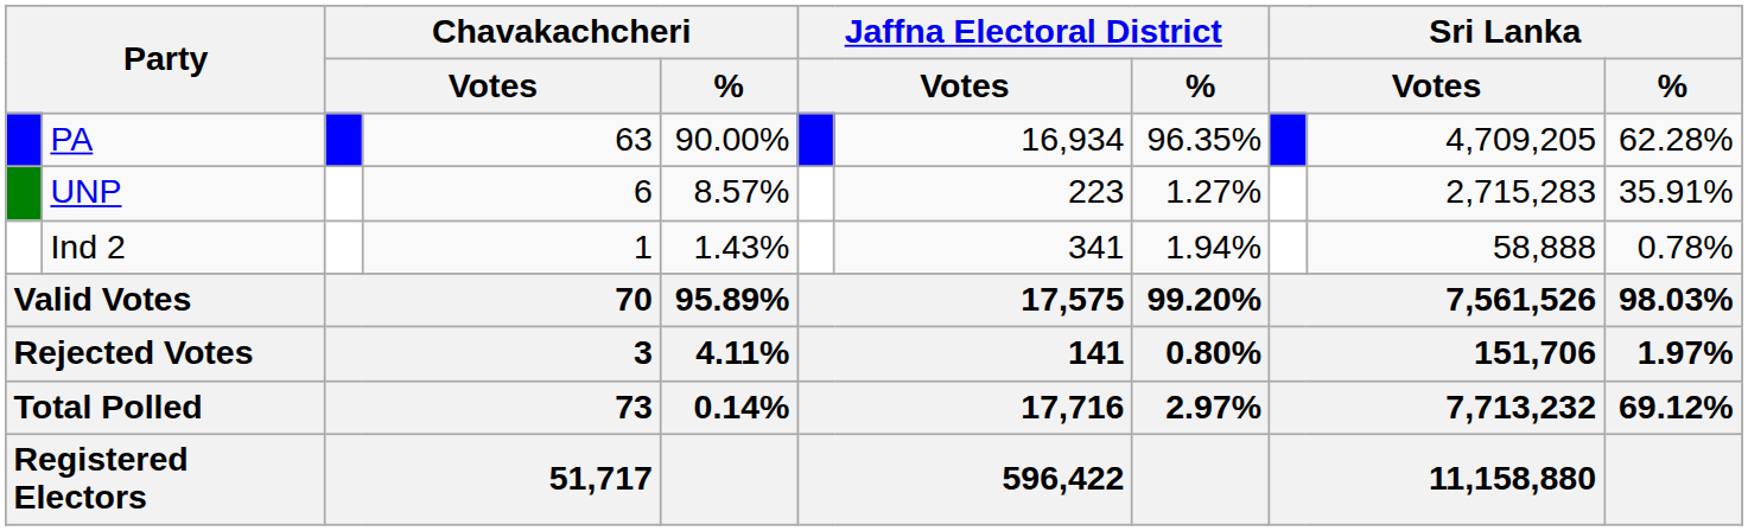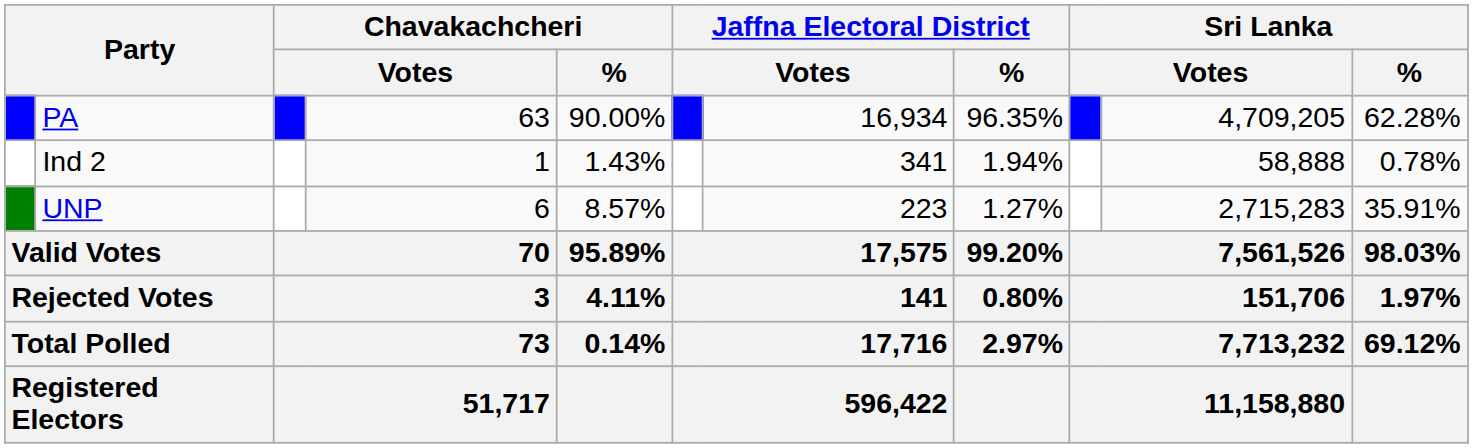rows swapped: UNP <-> Ind 2
